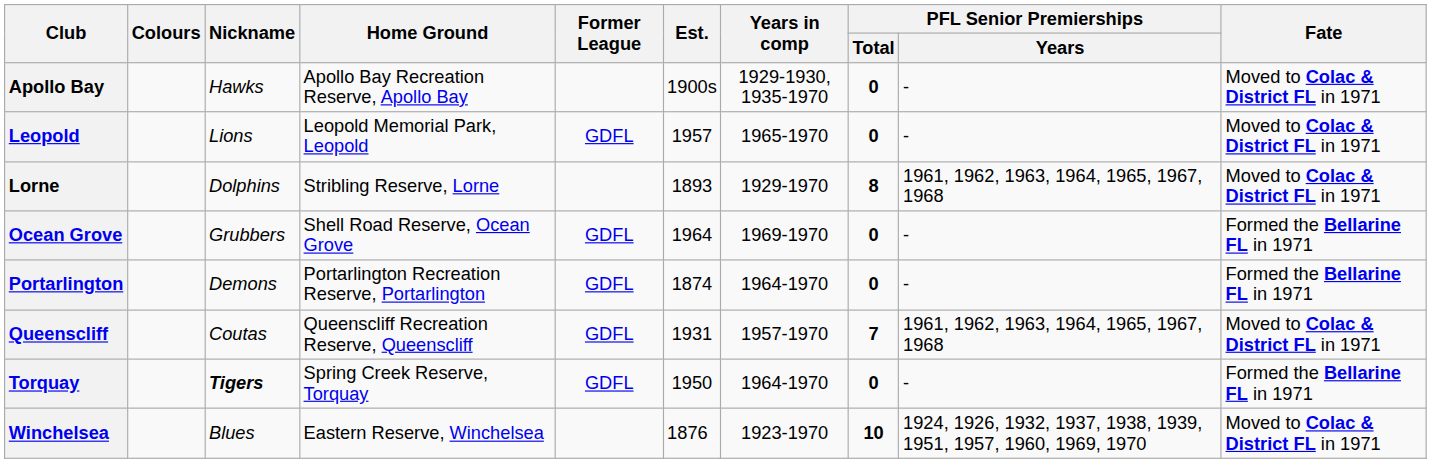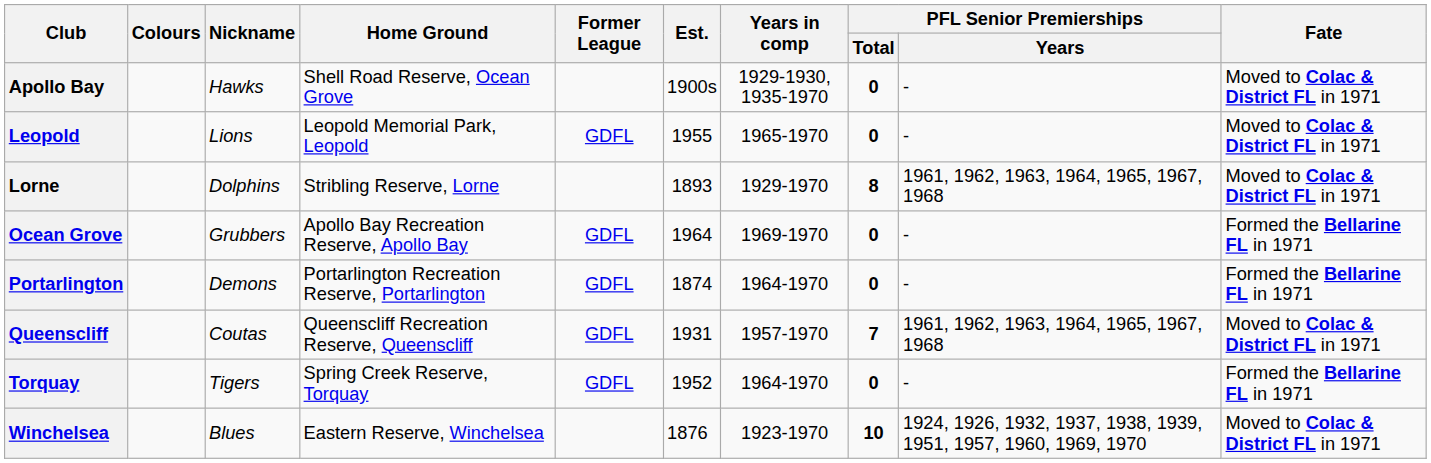Apollo Bay | Home Ground: Apollo Bay Recreation Reserve, Apollo Bay -> Shell Road Reserve, Ocean Grove
Leopold | Est.: 1957 -> 1955
Ocean Grove | Home Ground: Shell Road Reserve, Ocean Grove -> Apollo Bay Recreation Reserve, Apollo Bay
Torquay | Nickname: bold -> normal
Torquay | Est.: 1950 -> 1952
